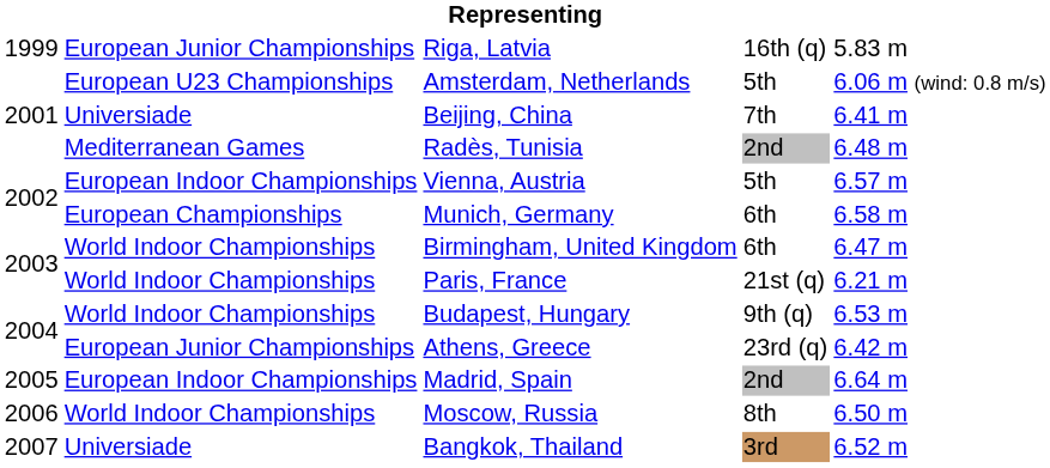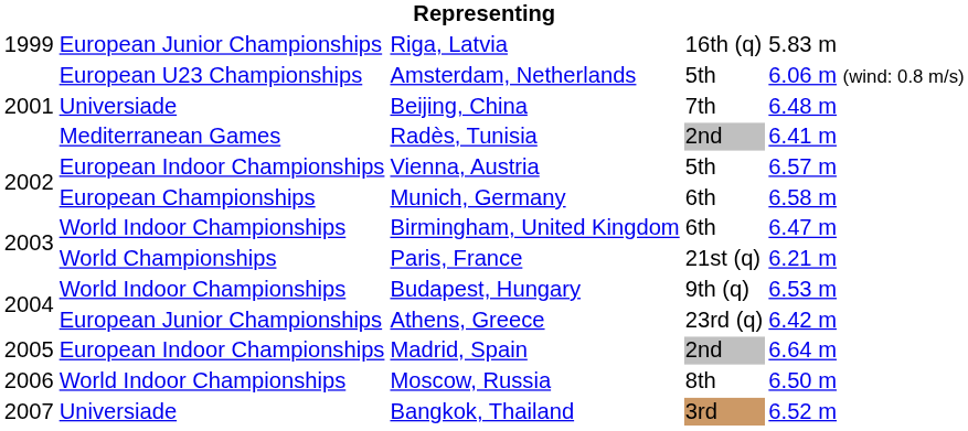Beijing, China | column 5: 6.41 m -> 6.48 m
Radès, Tunisia | column 5: 6.48 m -> 6.41 m
Paris, France | column 2: World Indoor Championships -> World Championships
